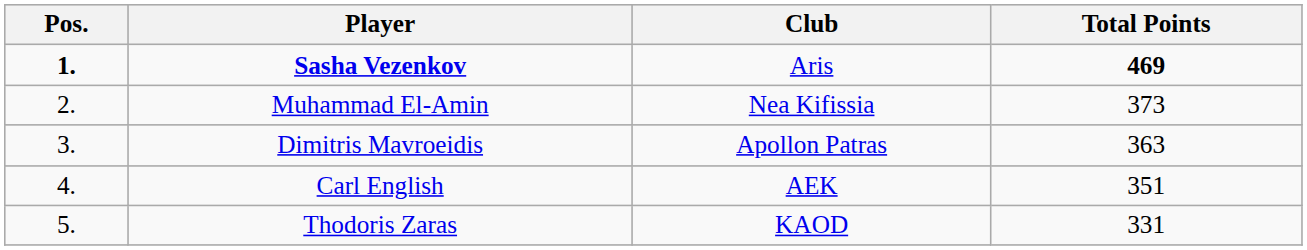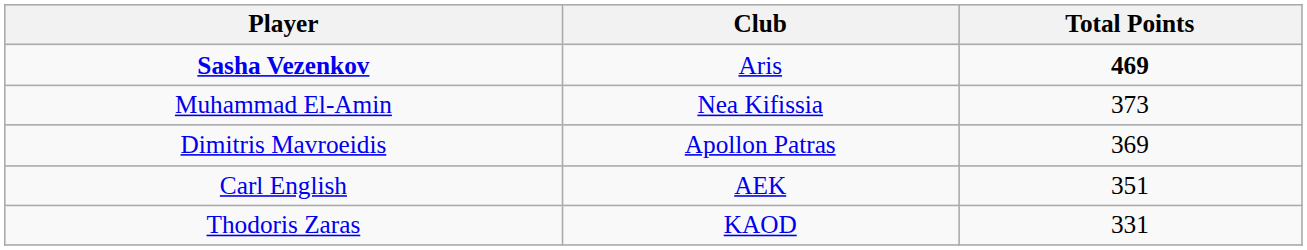- column: Pos. | 1. | 2. | 3. | 4. | 5.
Dimitris Mavroeidis | Total Points: 363 -> 369
